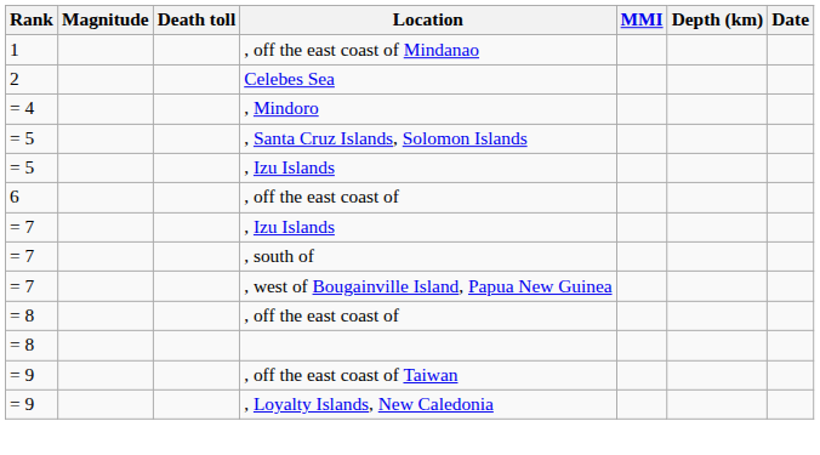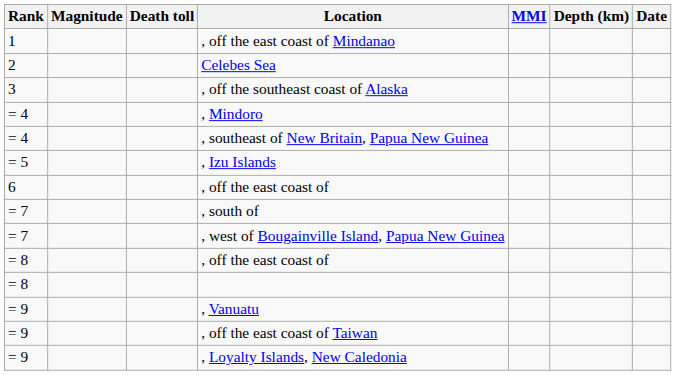+ row: 3 | , off the southeast coast of Alaska
+ row: = 4 | , southeast of New Britain, Papua New Guinea
- row: = 5 | , Santa Cruz Islands, Solomon Islands
- row: = 7 | , Izu Islands
+ row: = 9 | , Vanuatu
